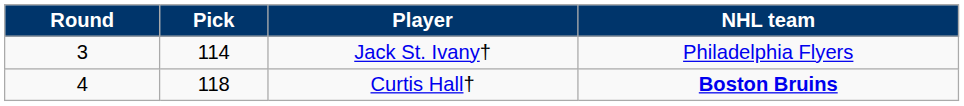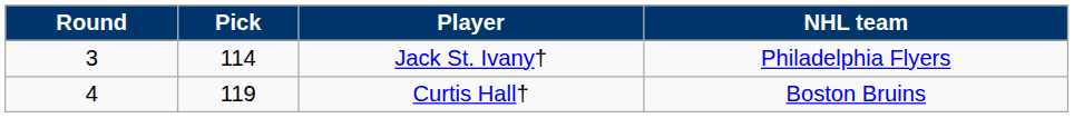Curtis Hall† | Pick: 118 -> 119
Curtis Hall† | NHL team: bold -> normal
